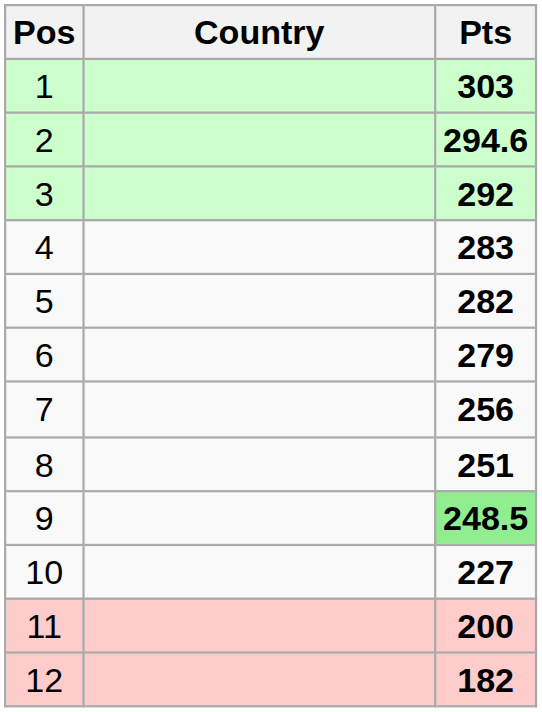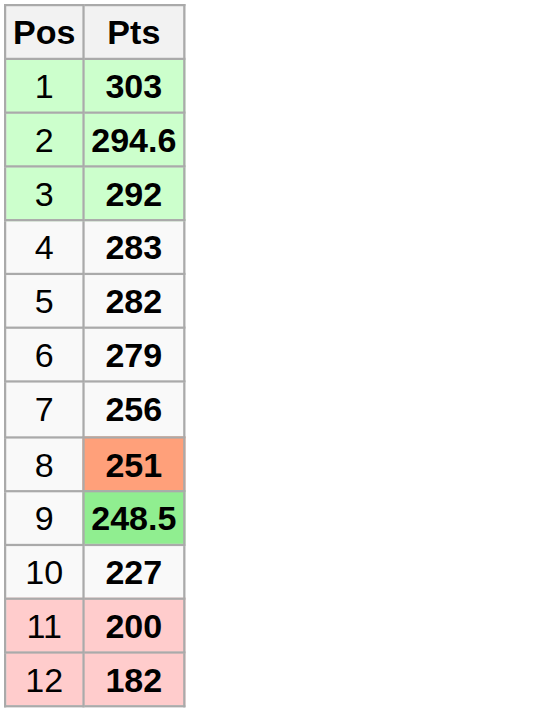- column: Country
8 | Pts: no background -> lightsalmon background
